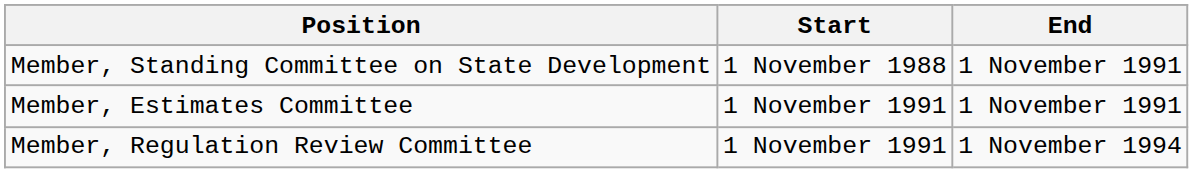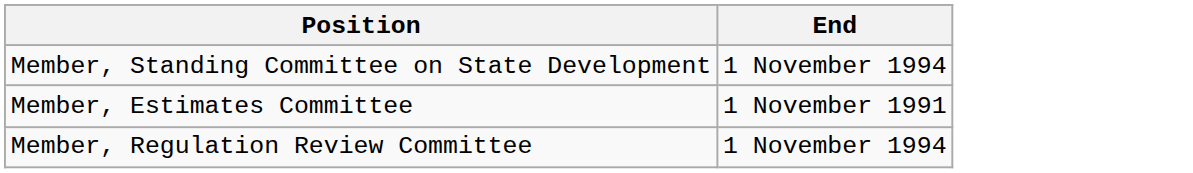- column: Start | 1 November 1988 | 1 November 1991 | 1 November 1991
Member, Standing Committee on State Development | End: 1 November 1991 -> 1 November 1994
